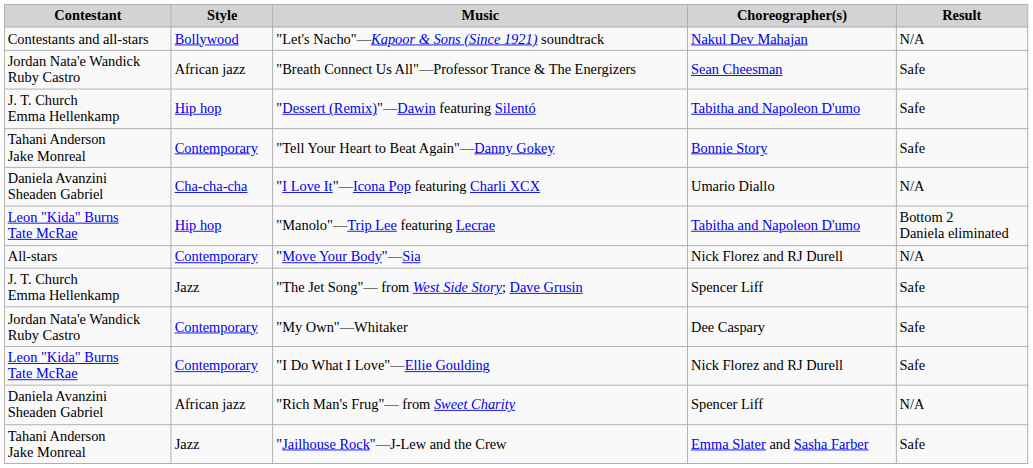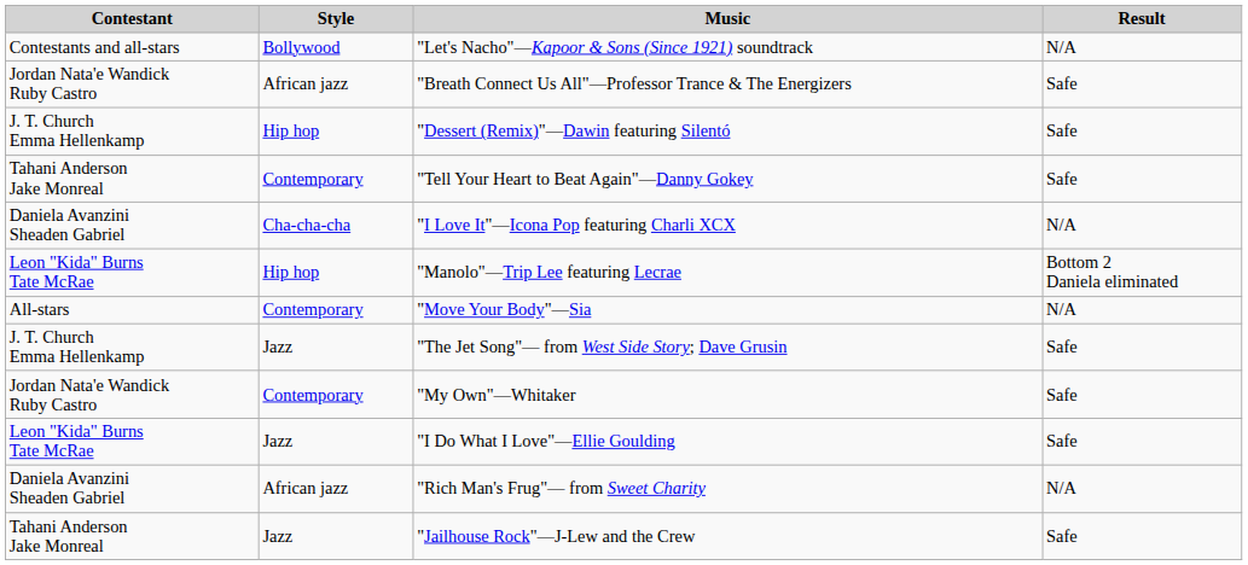- column: Choreographer(s) | Nakul Dev Mahajan | Sean Cheesman | Tabitha and Napoleon D'umo | Bonnie Story | Umario Diallo | Tabitha and Napoleon D'umo | Nick Florez and RJ Durell | Spencer Liff | Dee Caspary | Nick Florez and RJ Durell | Spencer Liff | Emma Slater and Sasha Farber
"I Do What I Love"—Ellie Goulding | Style: Contemporary -> Jazz
